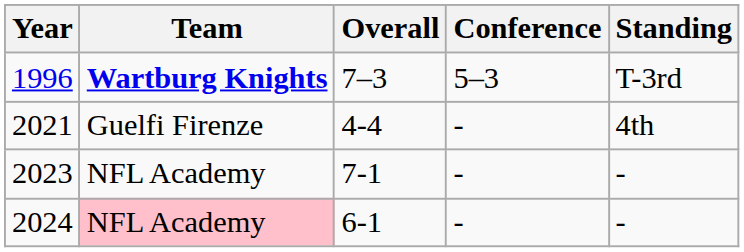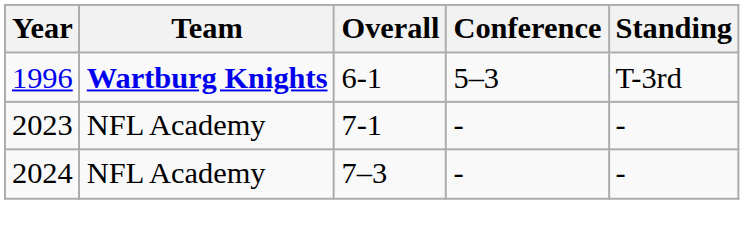1996 | Overall: 7–3 -> 6-1
- row: 2021 | Guelfi Firenze | 4-4 | - | 4th
2024 | Team: pink background -> no background
2024 | Overall: 6-1 -> 7–3
